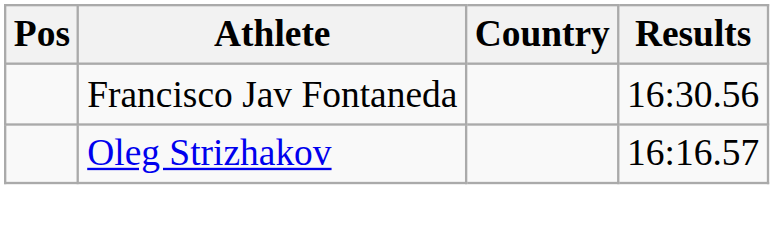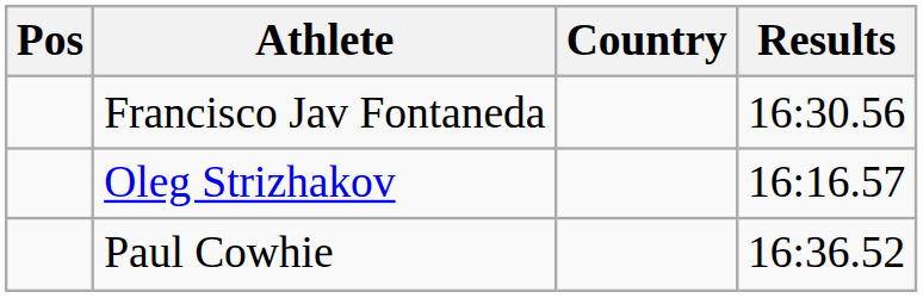+ row: Paul Cowhie | 16:36.52
